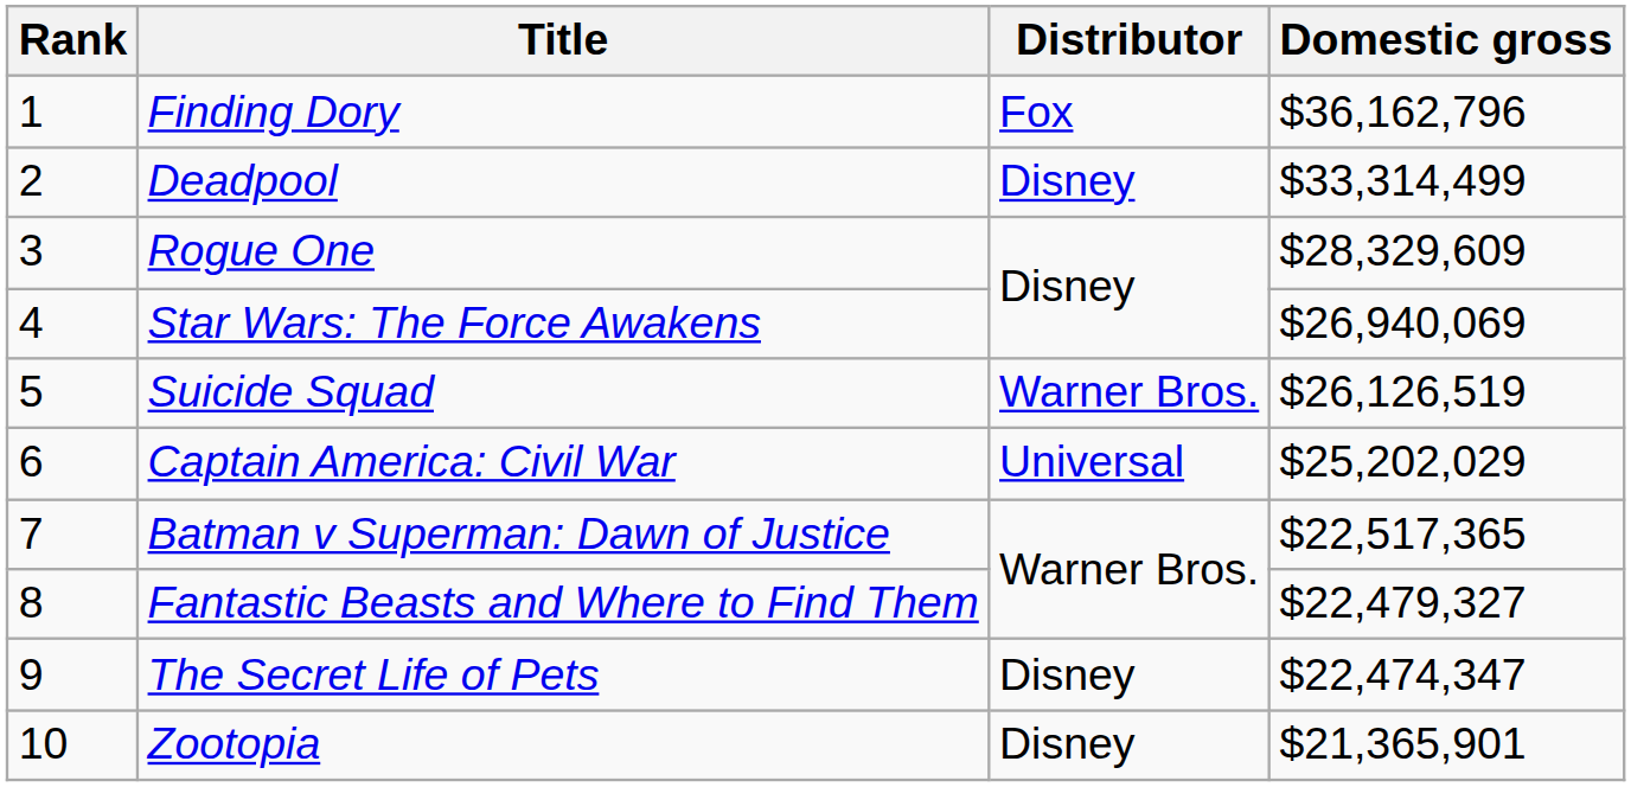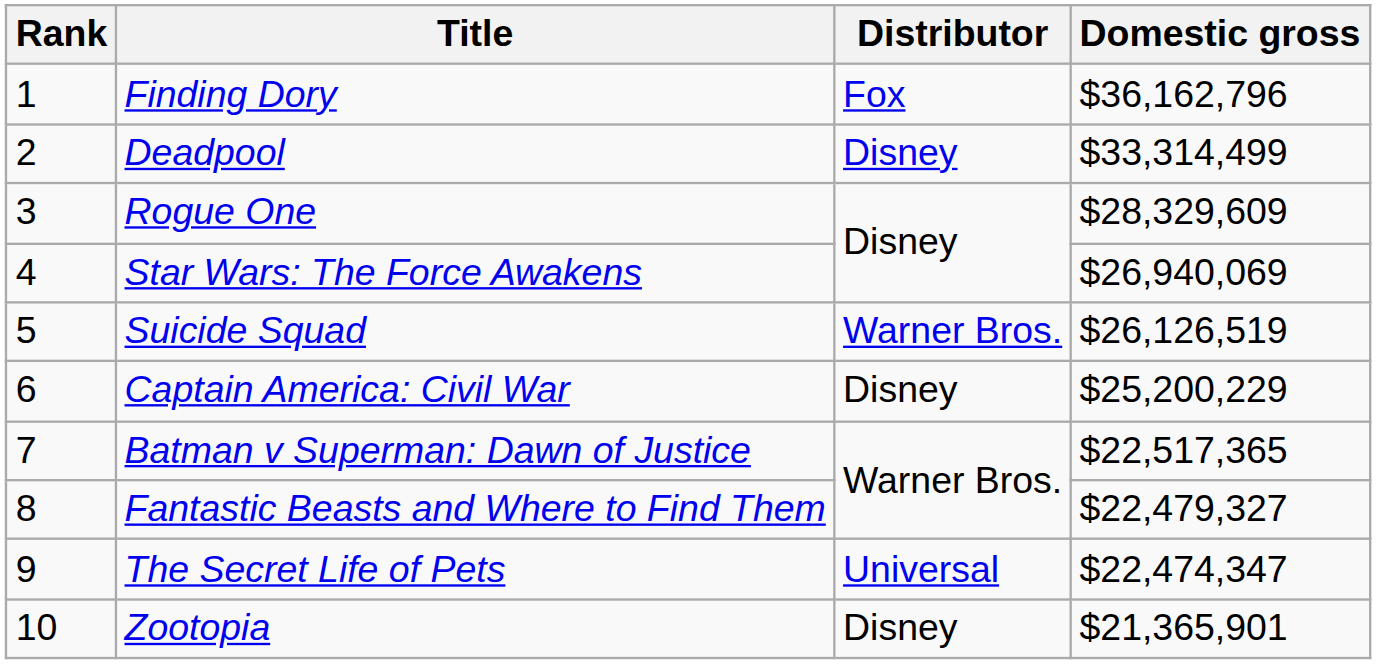Captain America: Civil War | Distributor: Universal -> Disney
Captain America: Civil War | Domestic gross: $25,202,029 -> $25,200,229
The Secret Life of Pets | Distributor: Disney -> Universal
